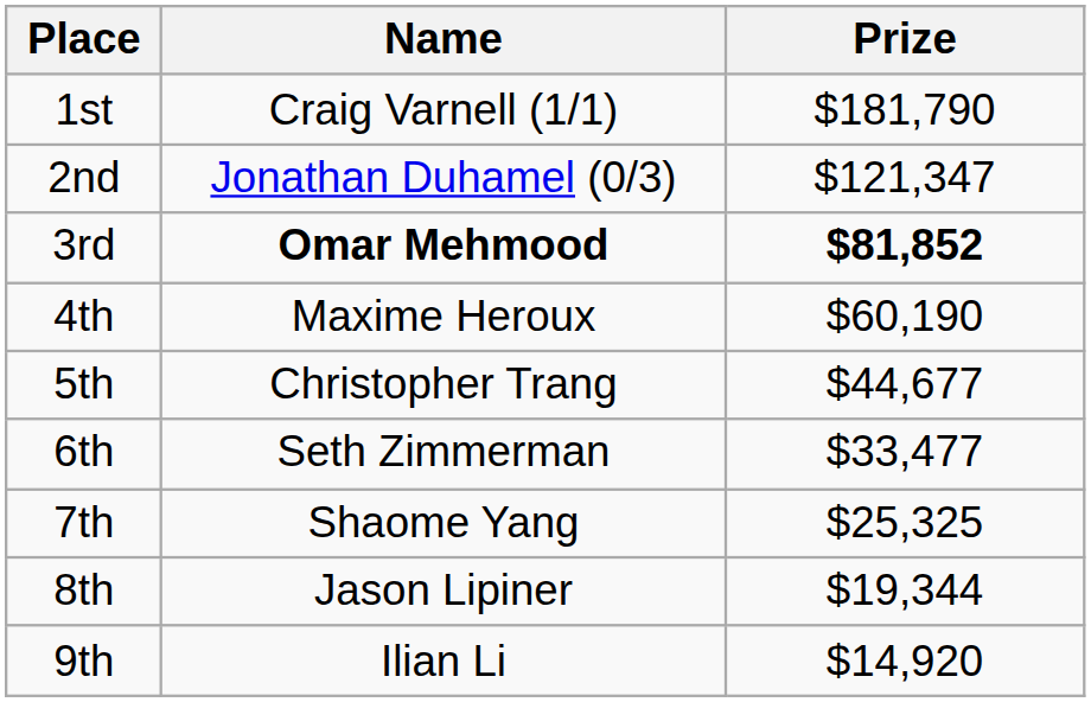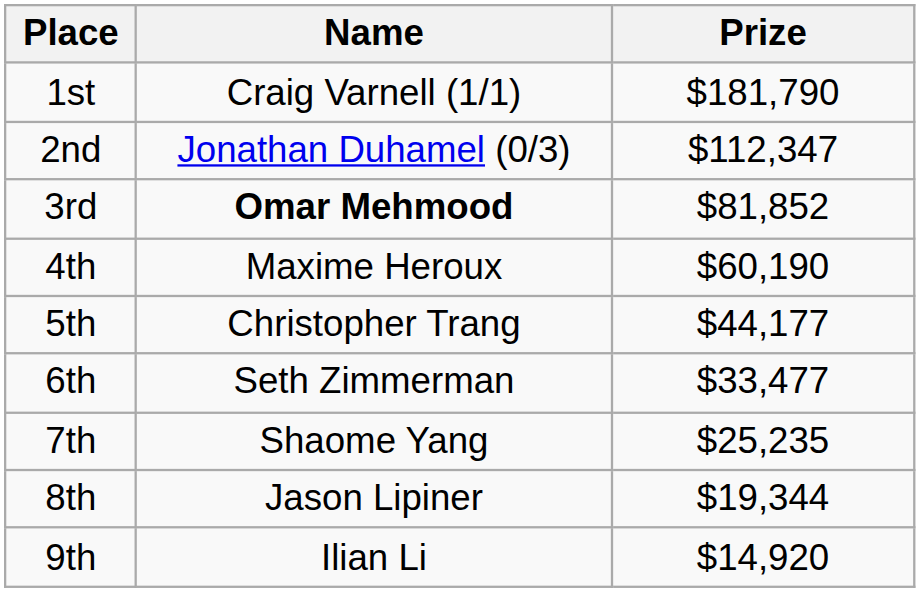2nd | Prize: $121,347 -> $112,347
3rd | Prize: bold -> normal
5th | Prize: $44,677 -> $44,177
7th | Prize: $25,325 -> $25,235
